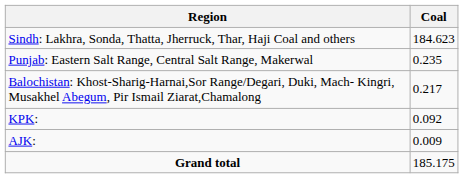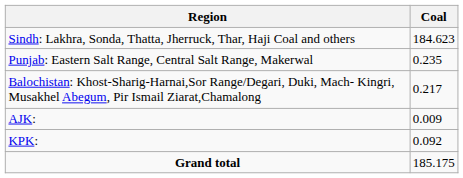rows swapped: KPK: <-> AJK:
